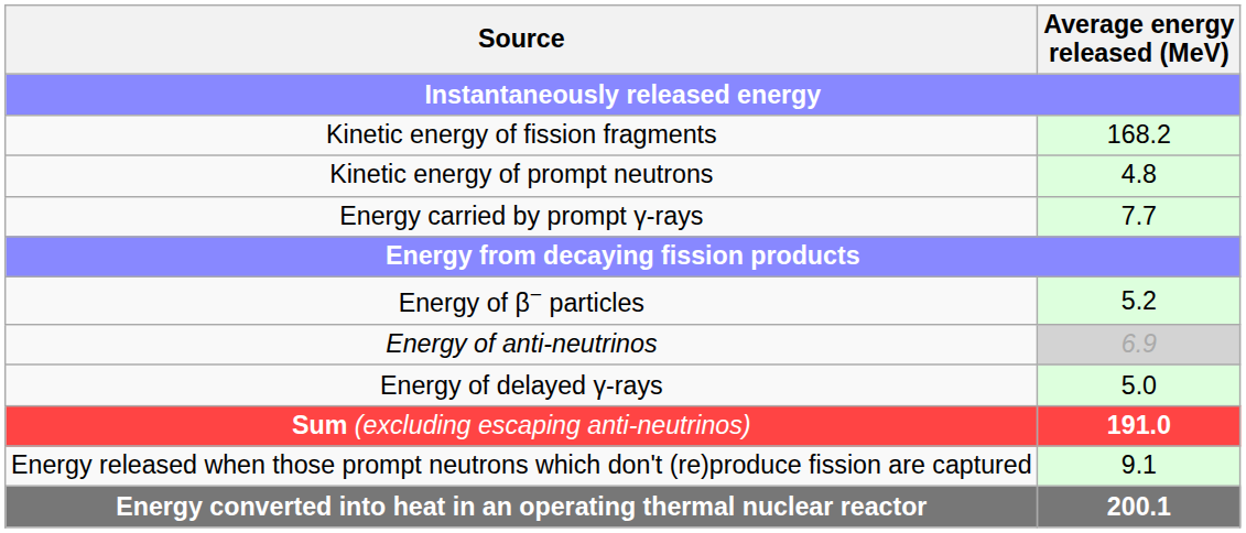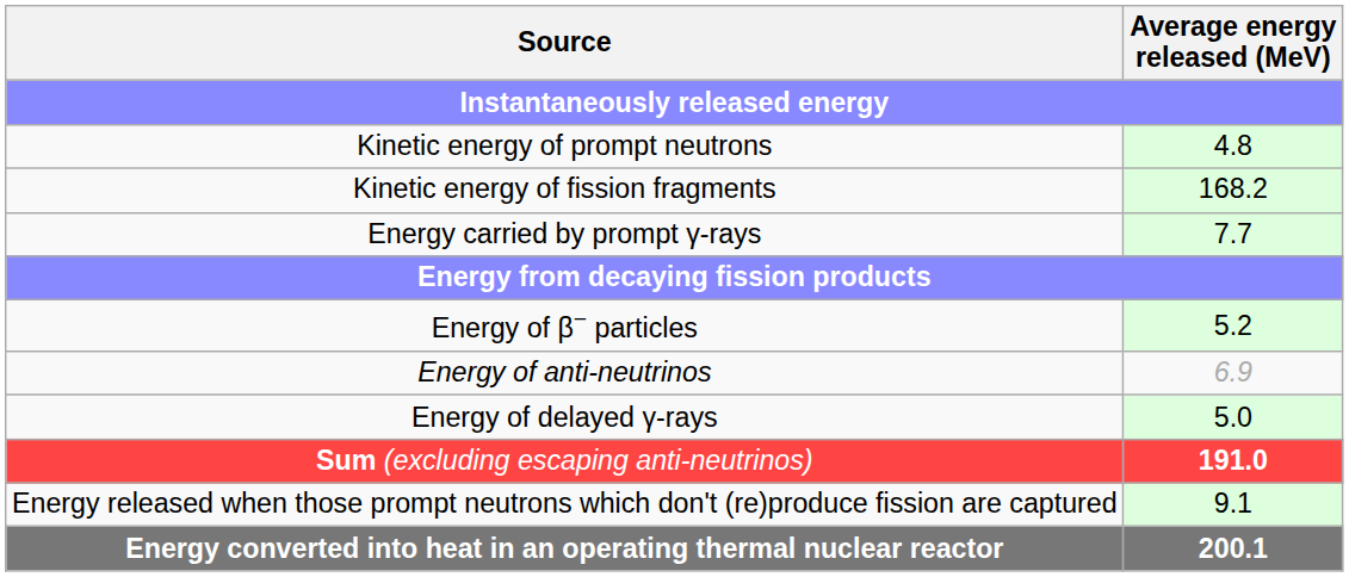rows swapped: Kinetic energy of fission fragments <-> Kinetic energy of prompt neutrons
Energy of anti-neutrinos | Average energy released (MeV): lightgrey background -> no background
